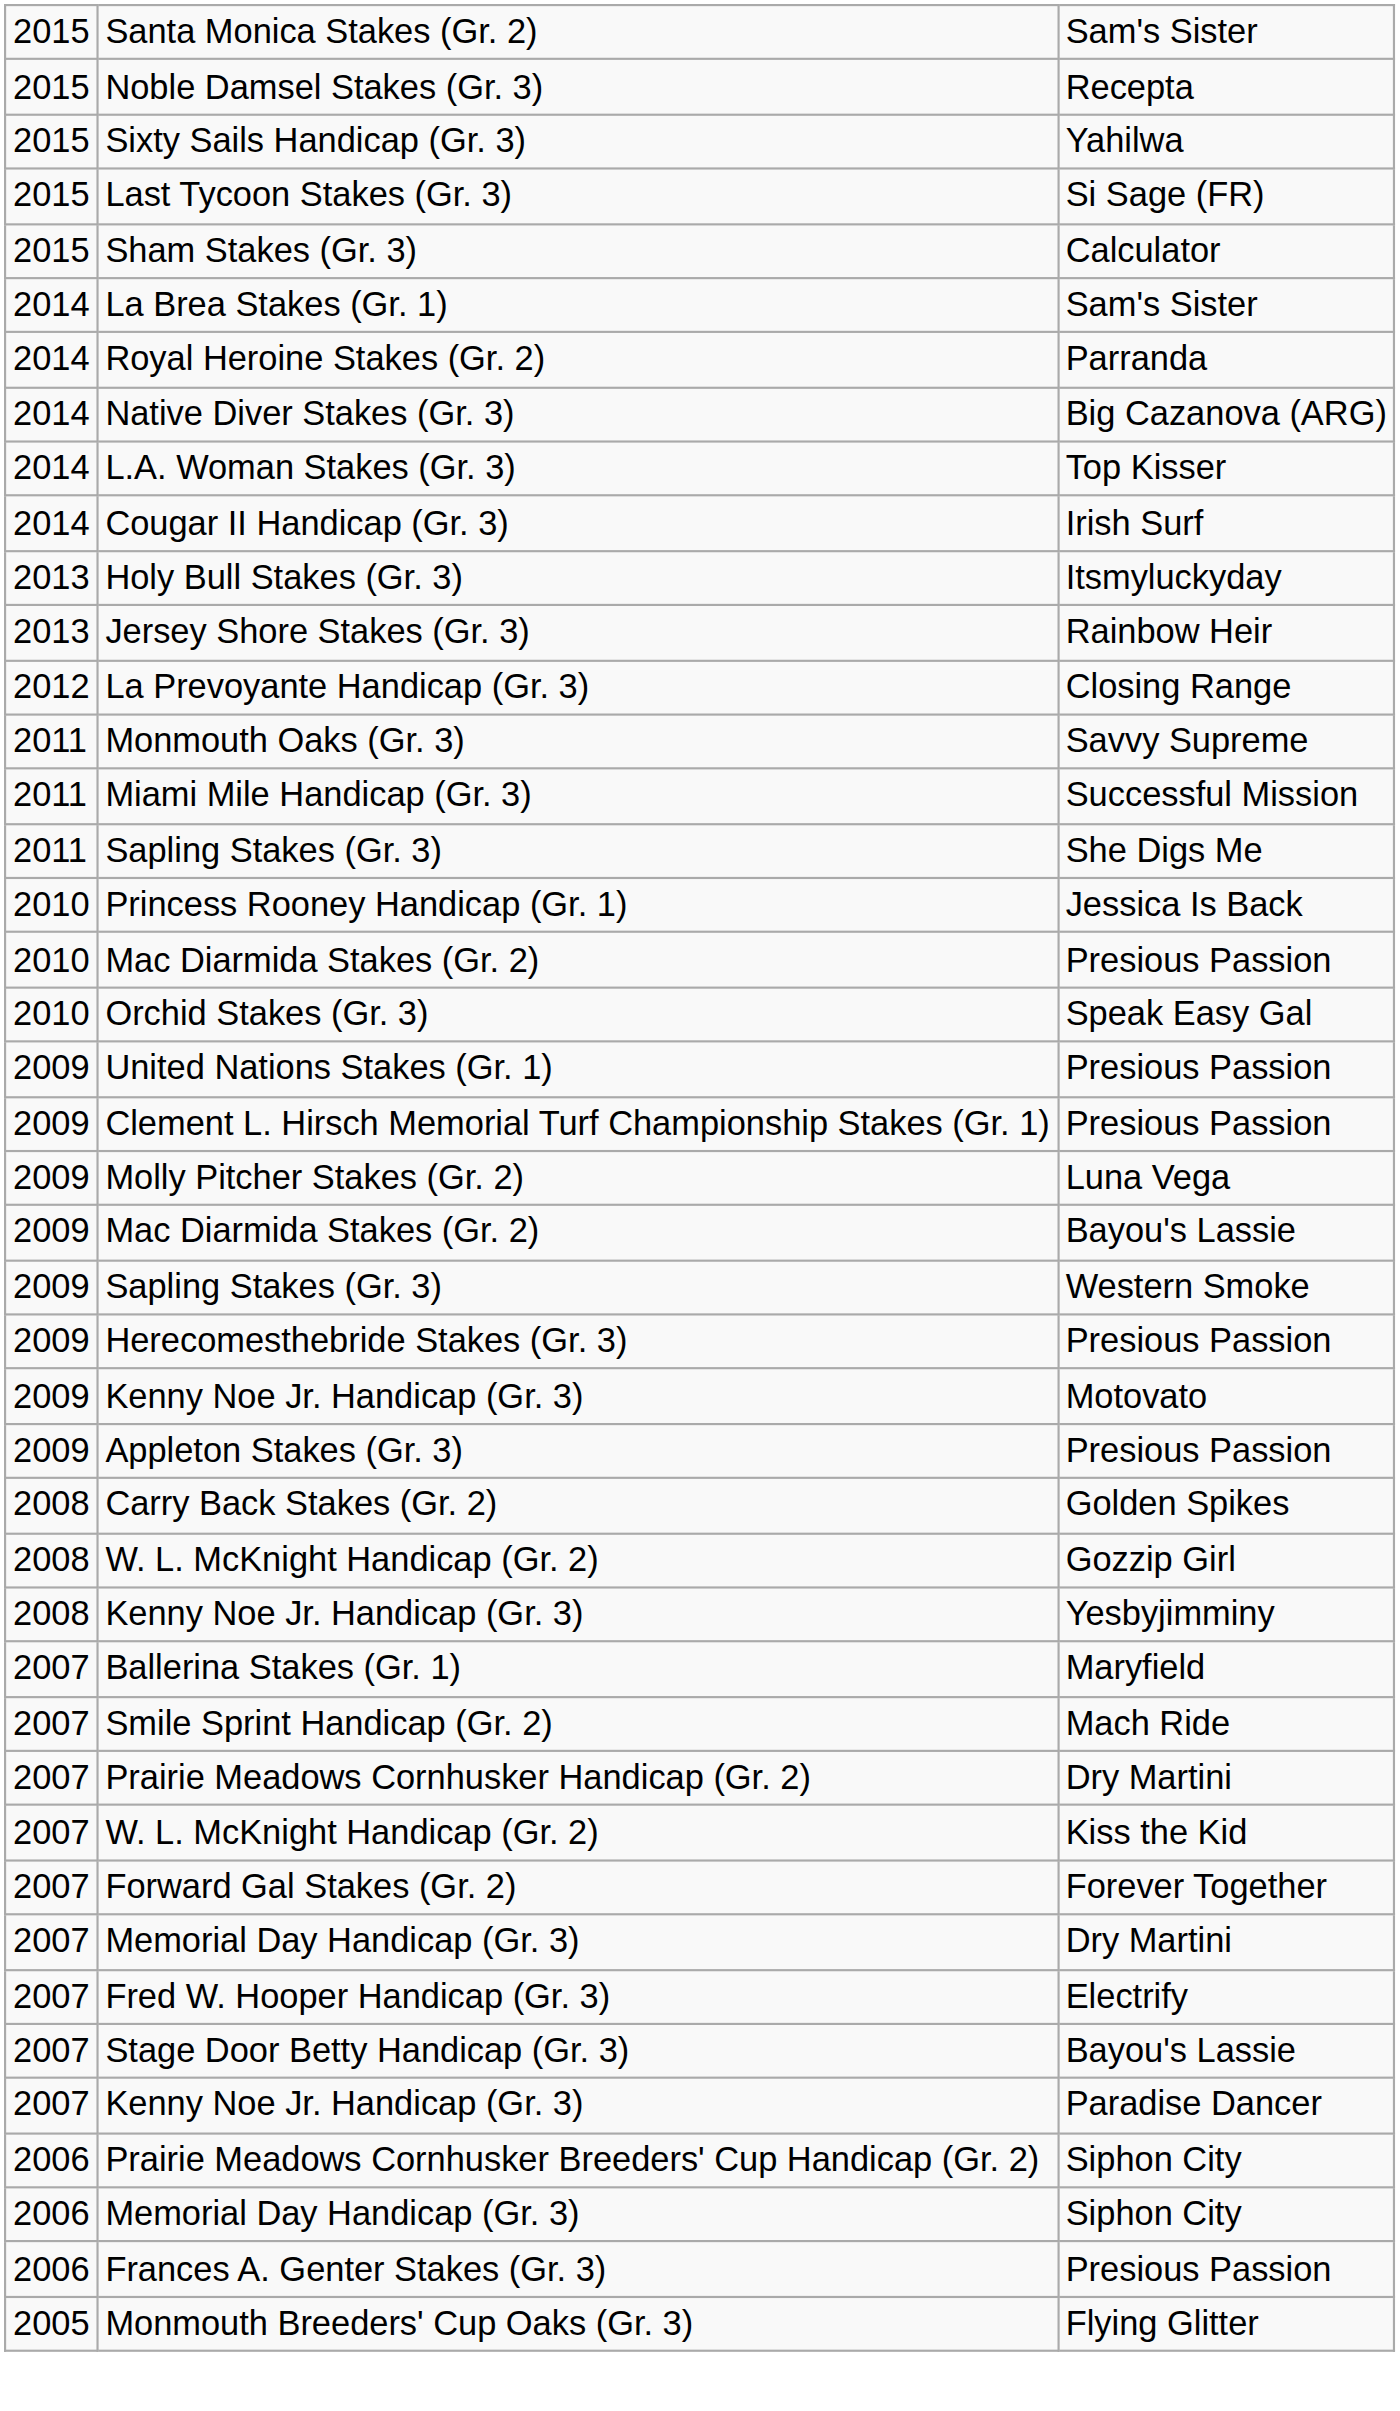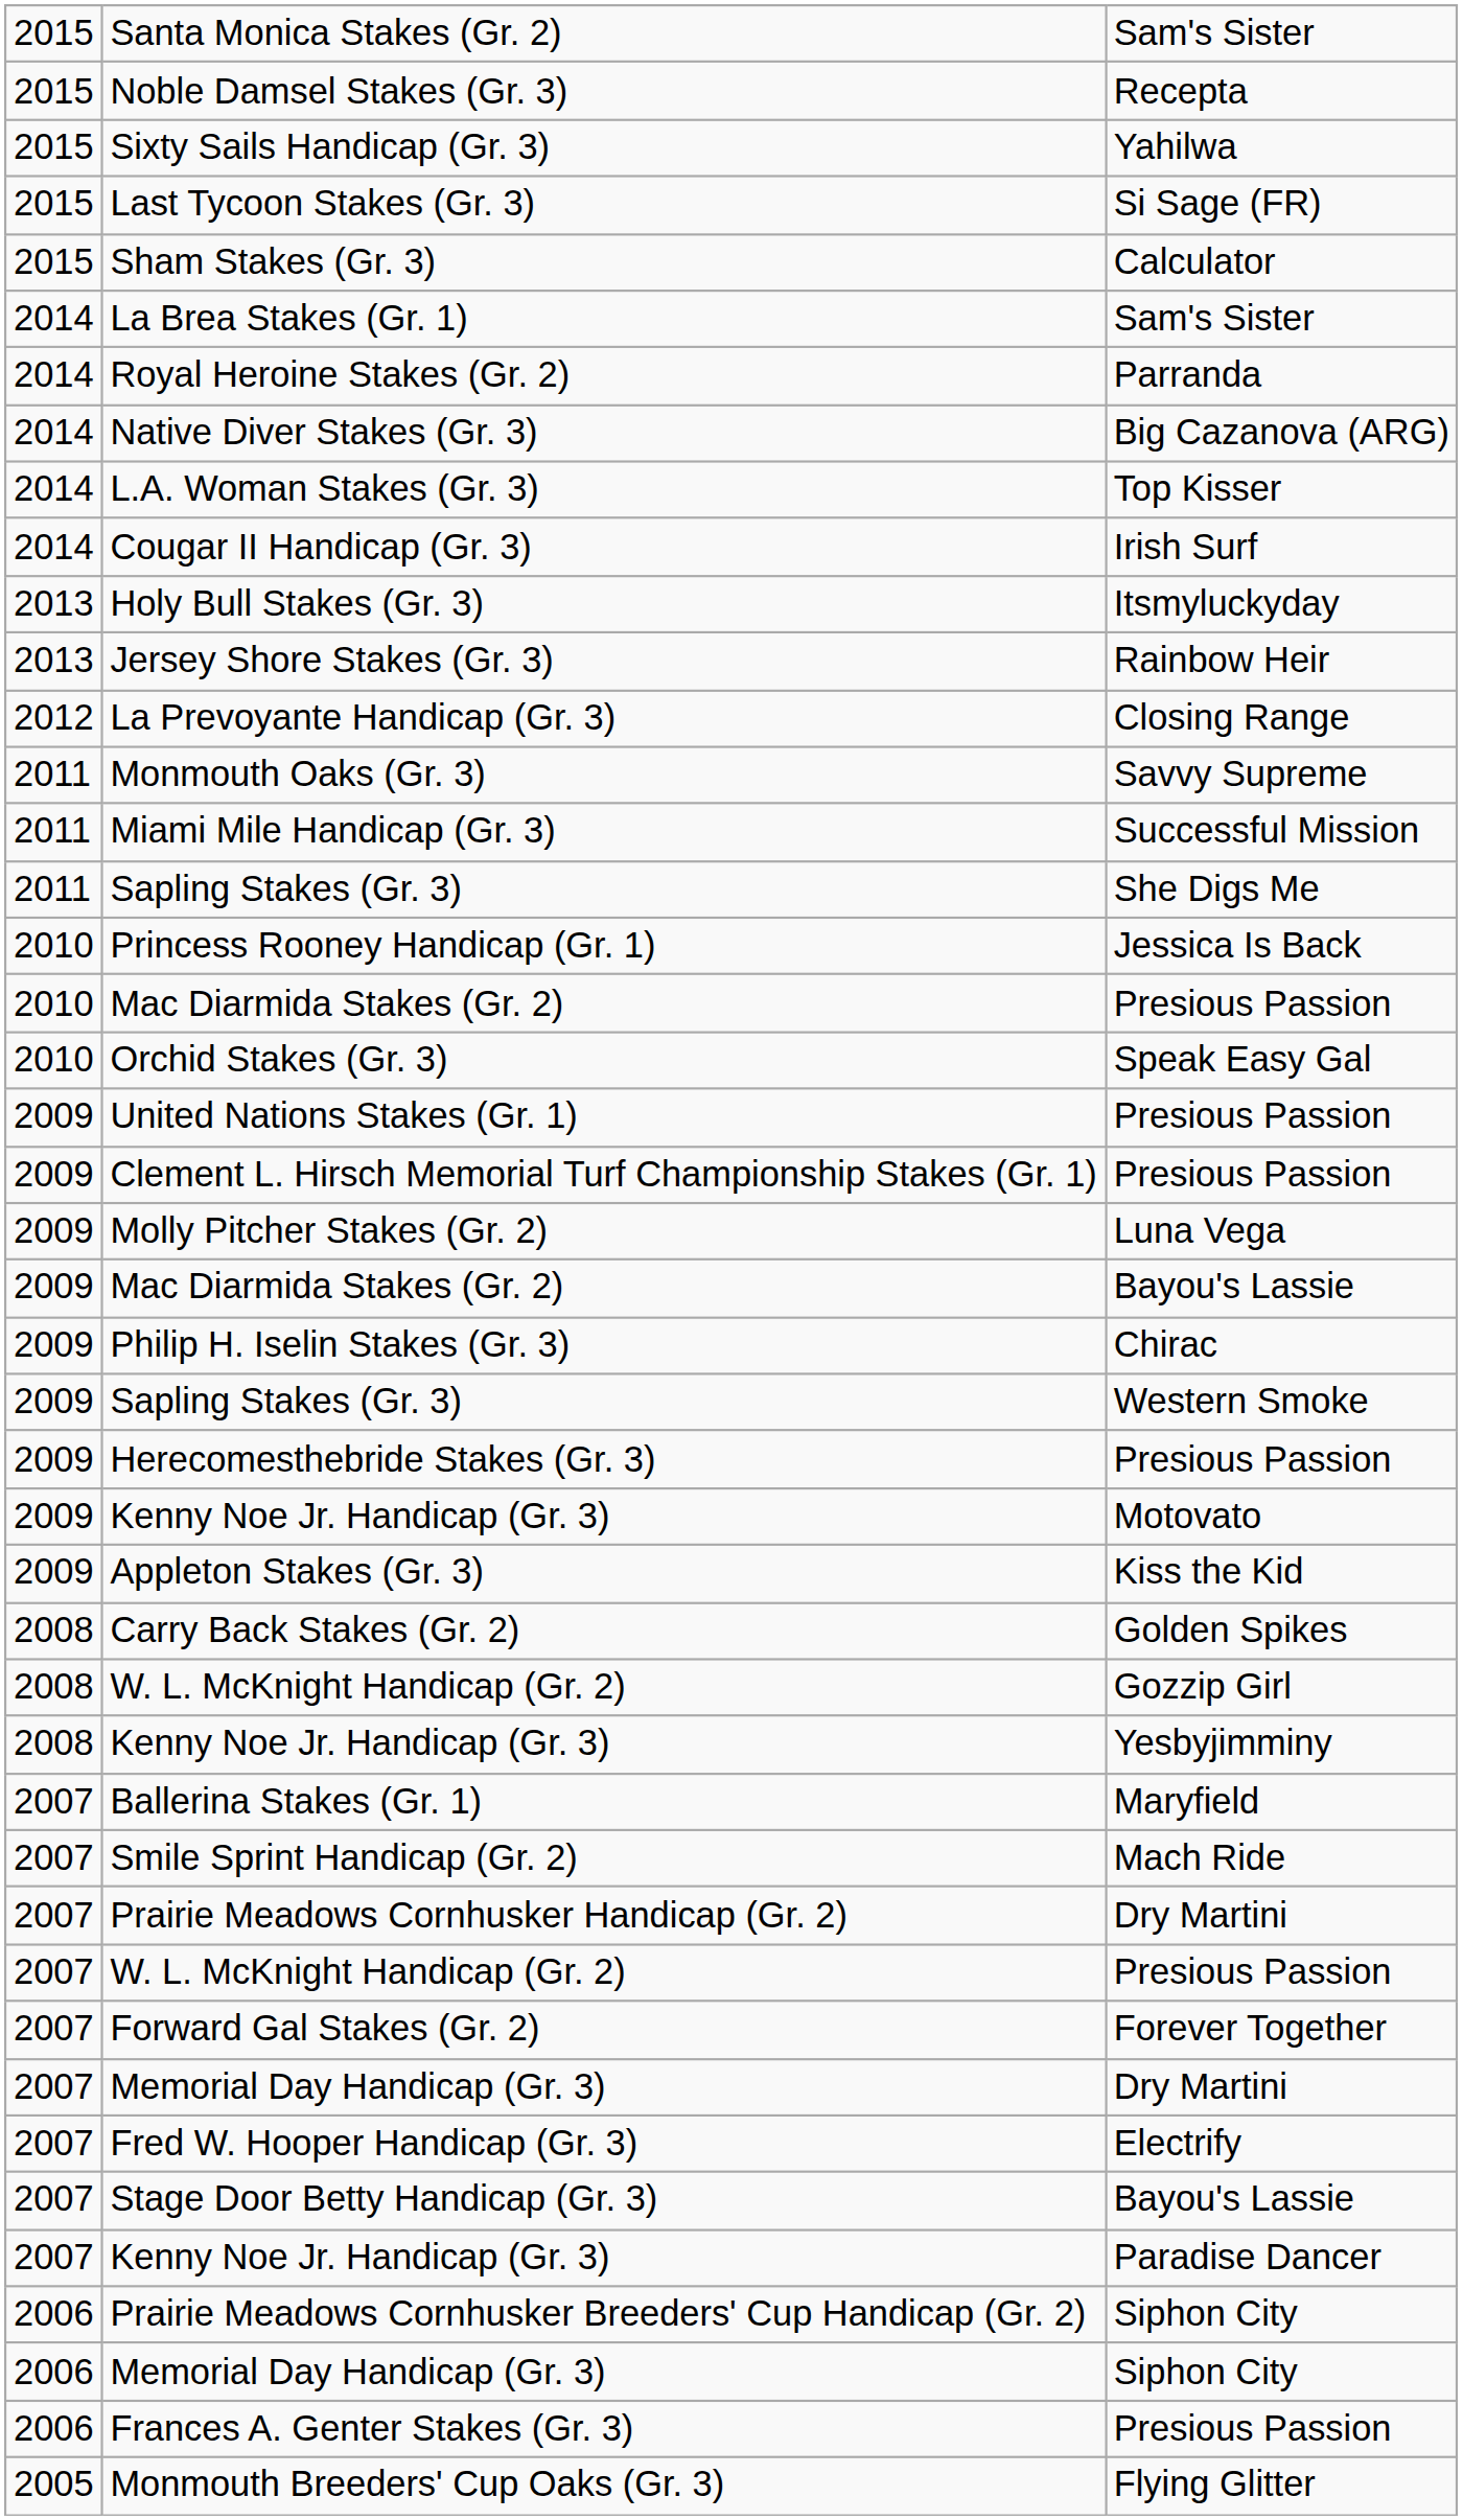+ row: 2009 | Philip H. Iselin Stakes (Gr. 3) | Chirac
Appleton Stakes (Gr. 3) | column 3: Presious Passion -> Kiss the Kid
2007 / W. L. McKnight Handicap (Gr. 2) | column 3: Kiss the Kid -> Presious Passion
